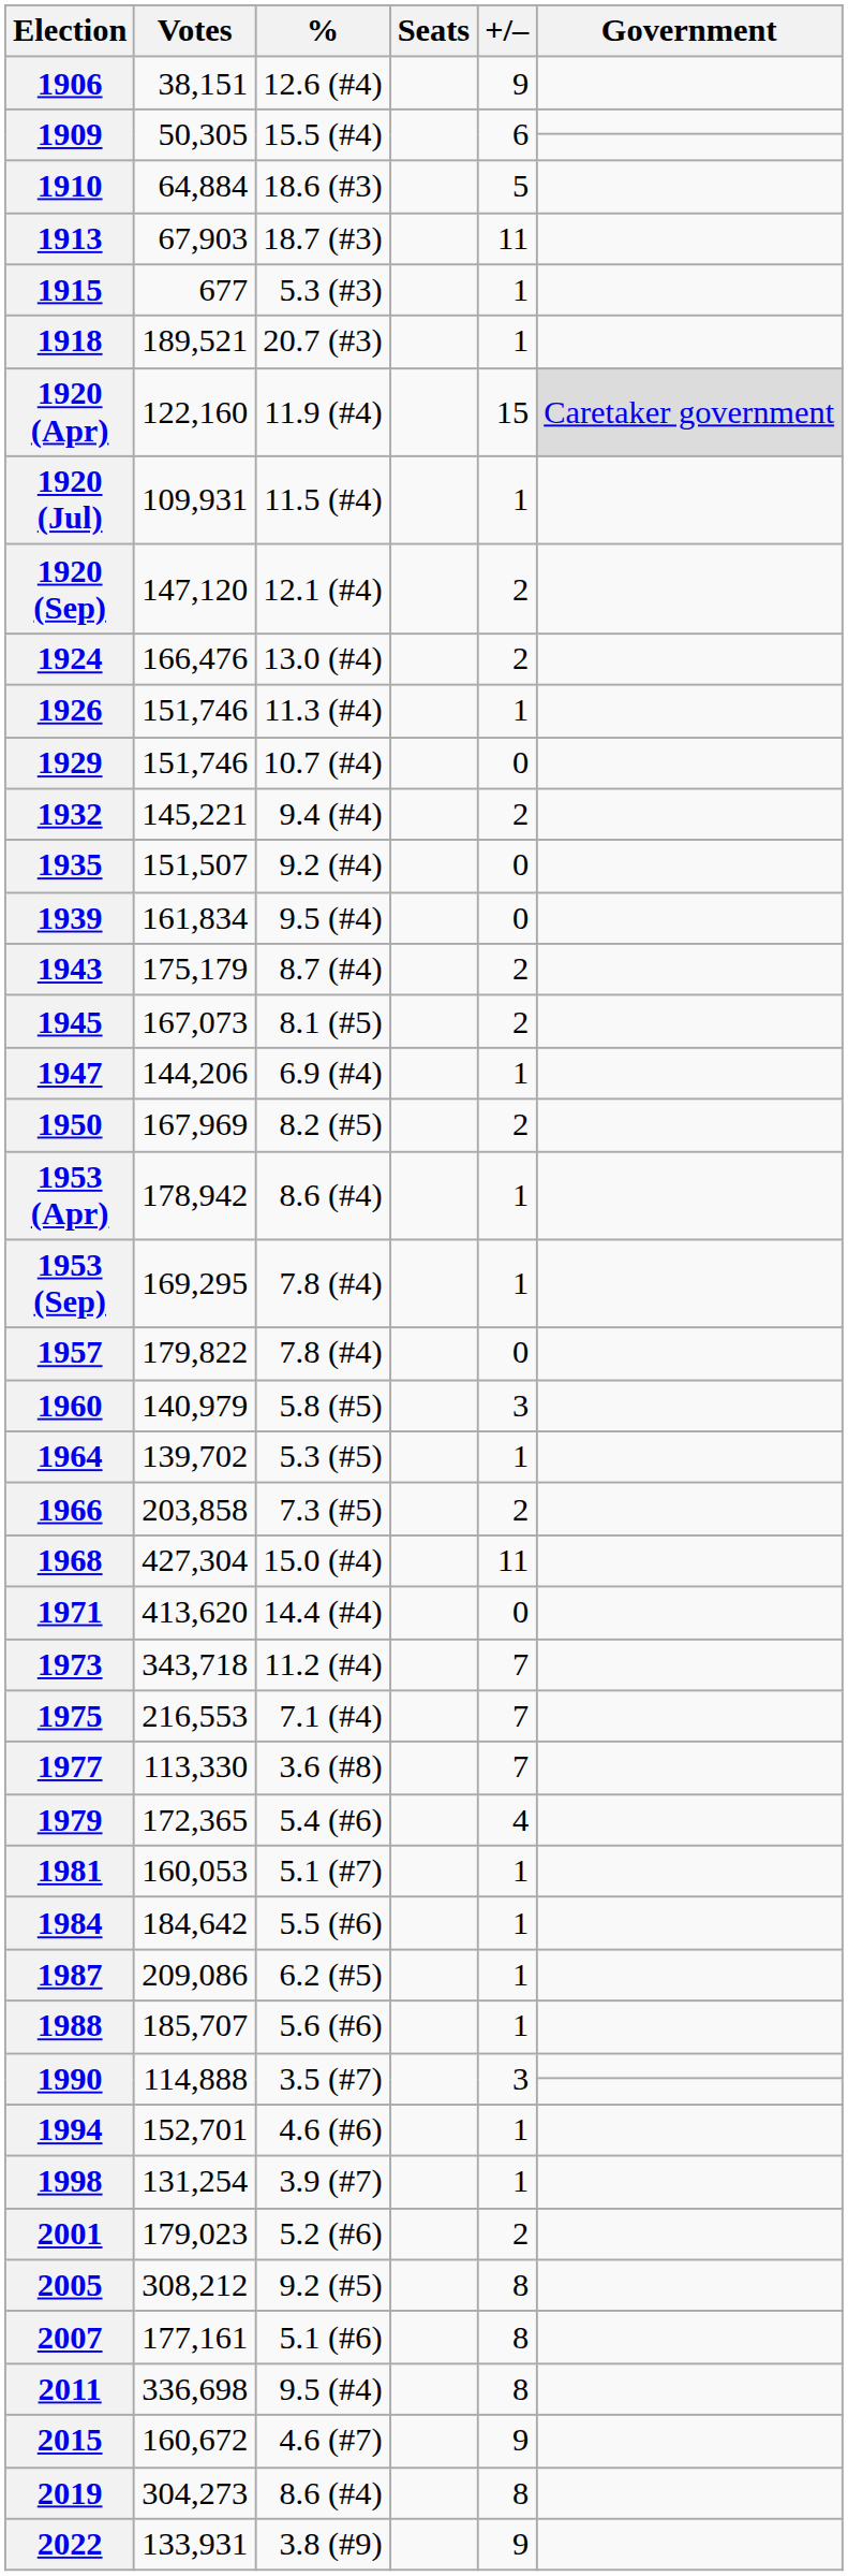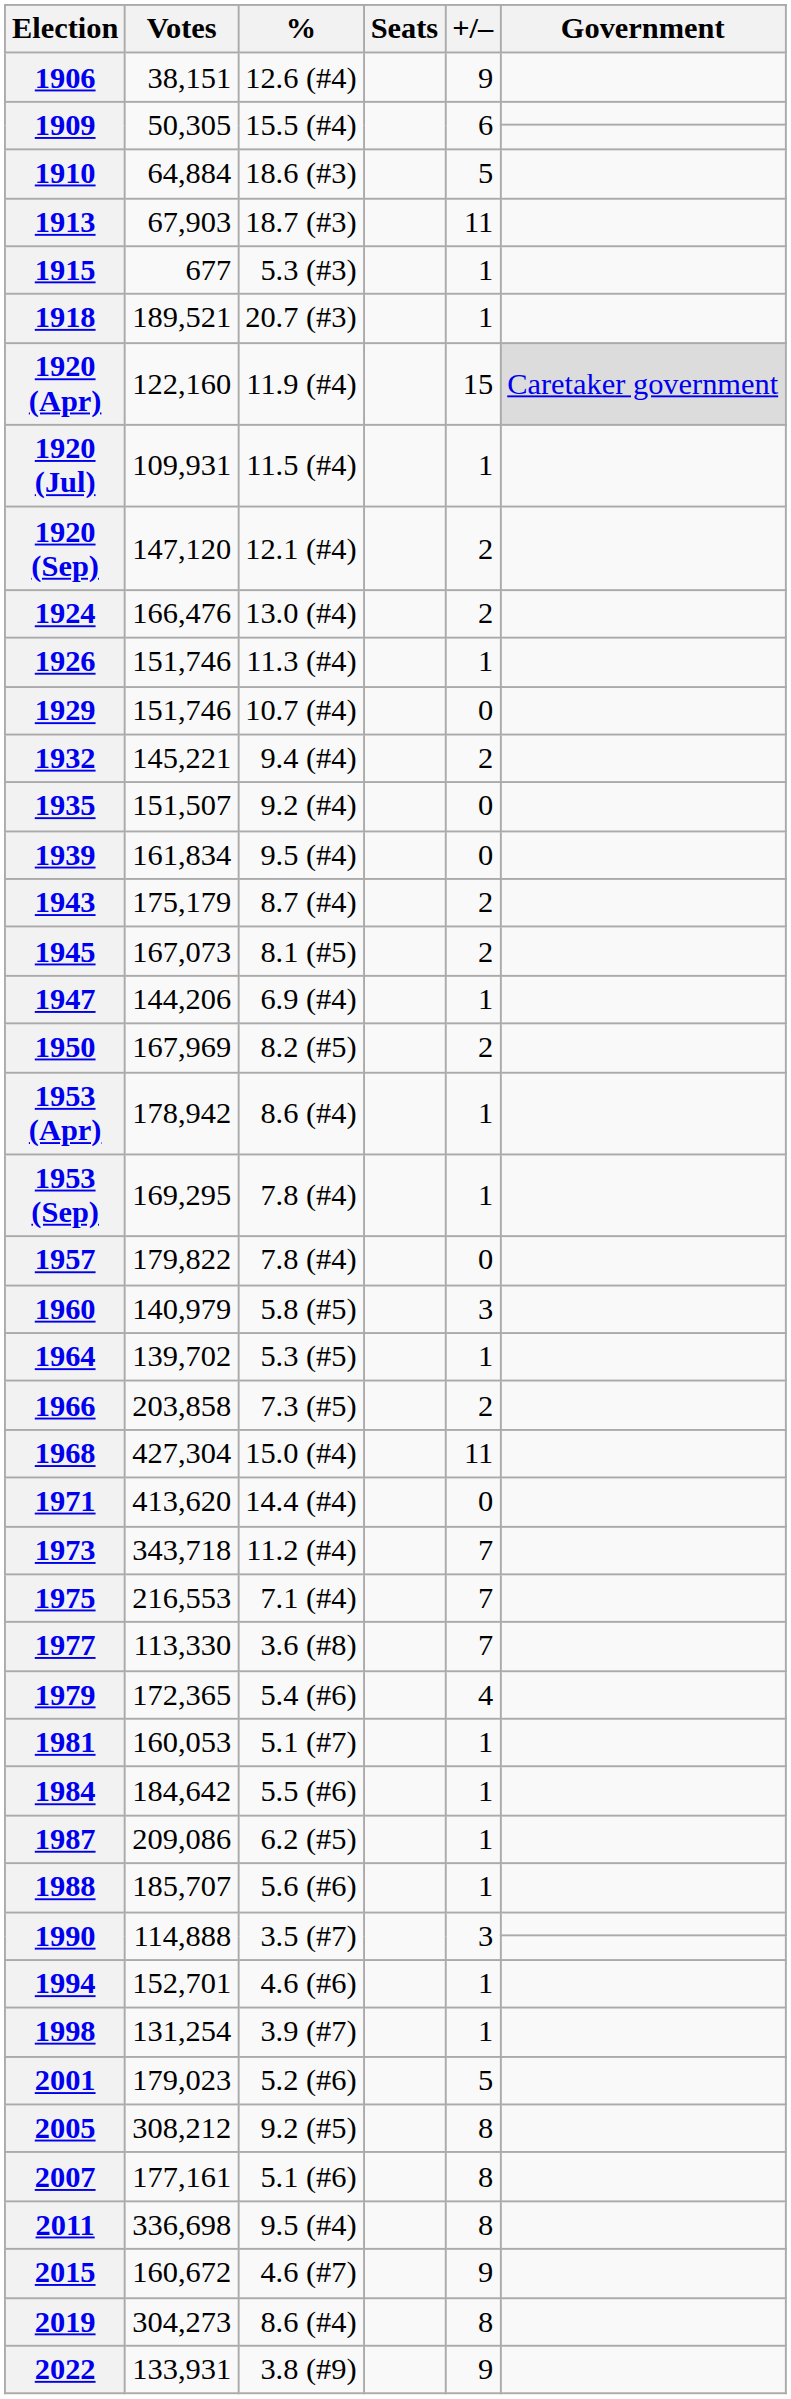2001 | +/–: 2 -> 5
